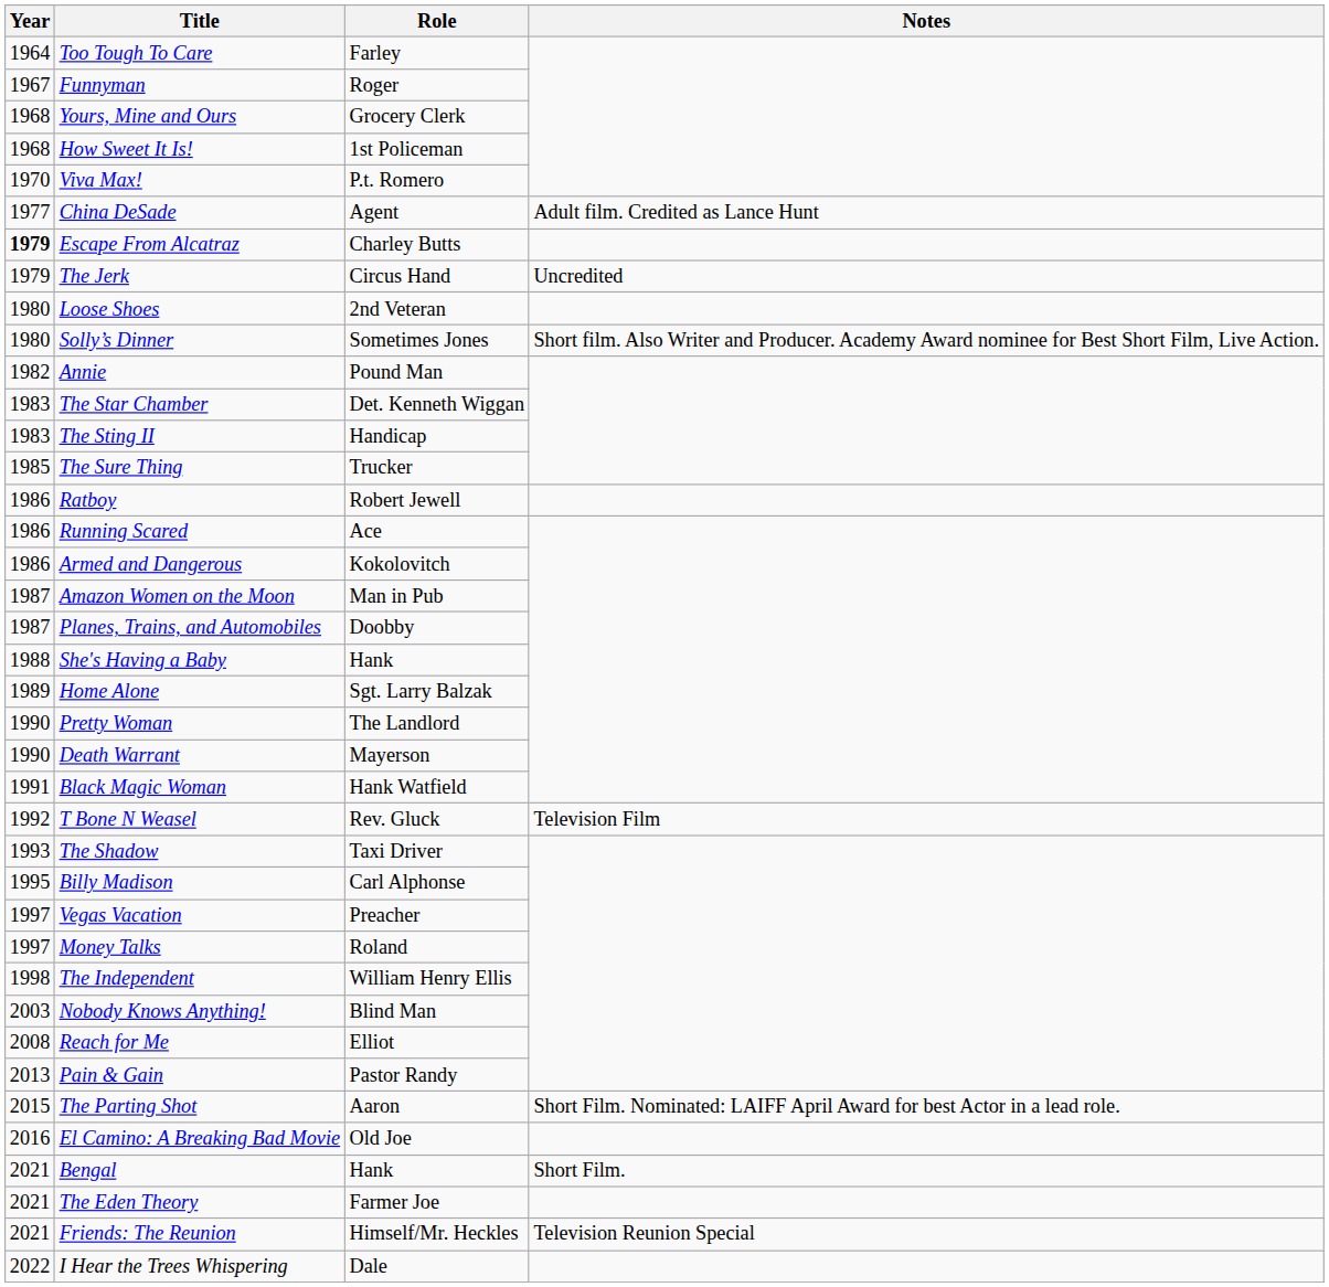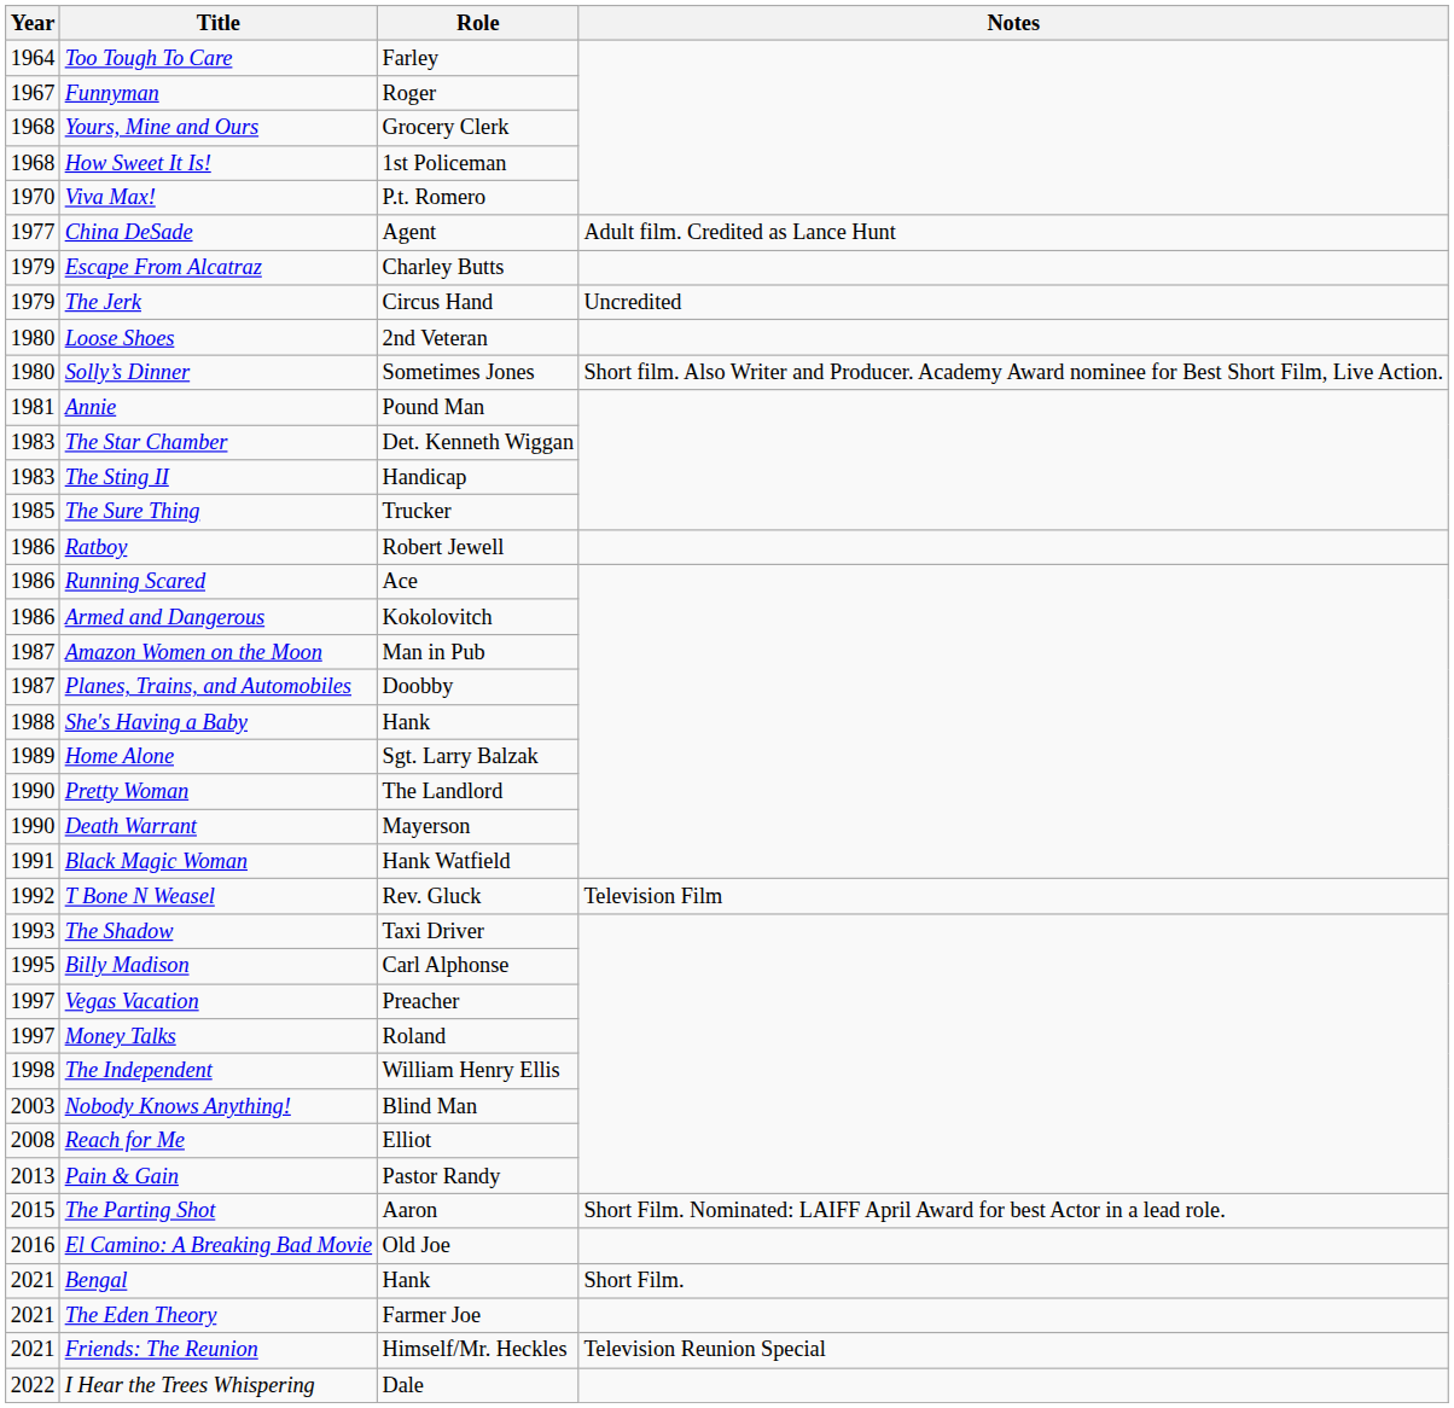Escape From Alcatraz | Year: bold -> normal
Annie | Year: 1982 -> 1981
